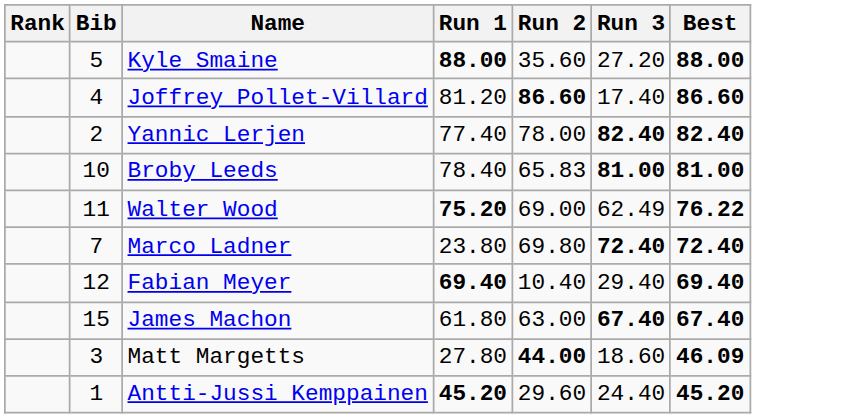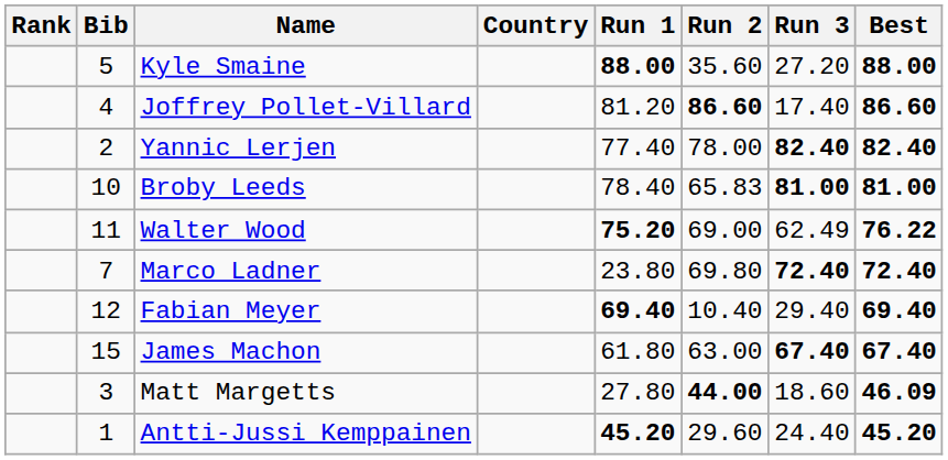+ column: Country
